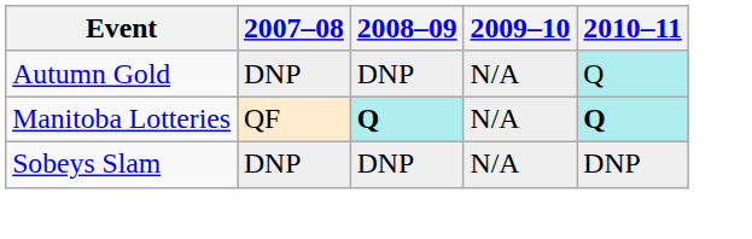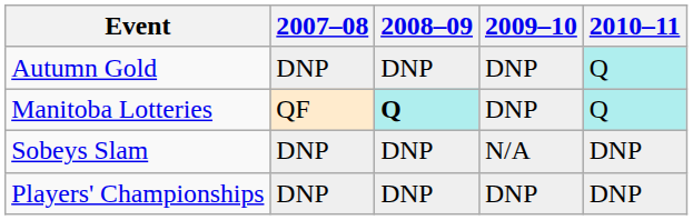Autumn Gold | 2009–10: N/A -> DNP
Manitoba Lotteries | 2009–10: N/A -> DNP
Manitoba Lotteries | 2010–11: bold -> normal
+ row: Players' Championships | DNP | DNP | DNP | DNP
